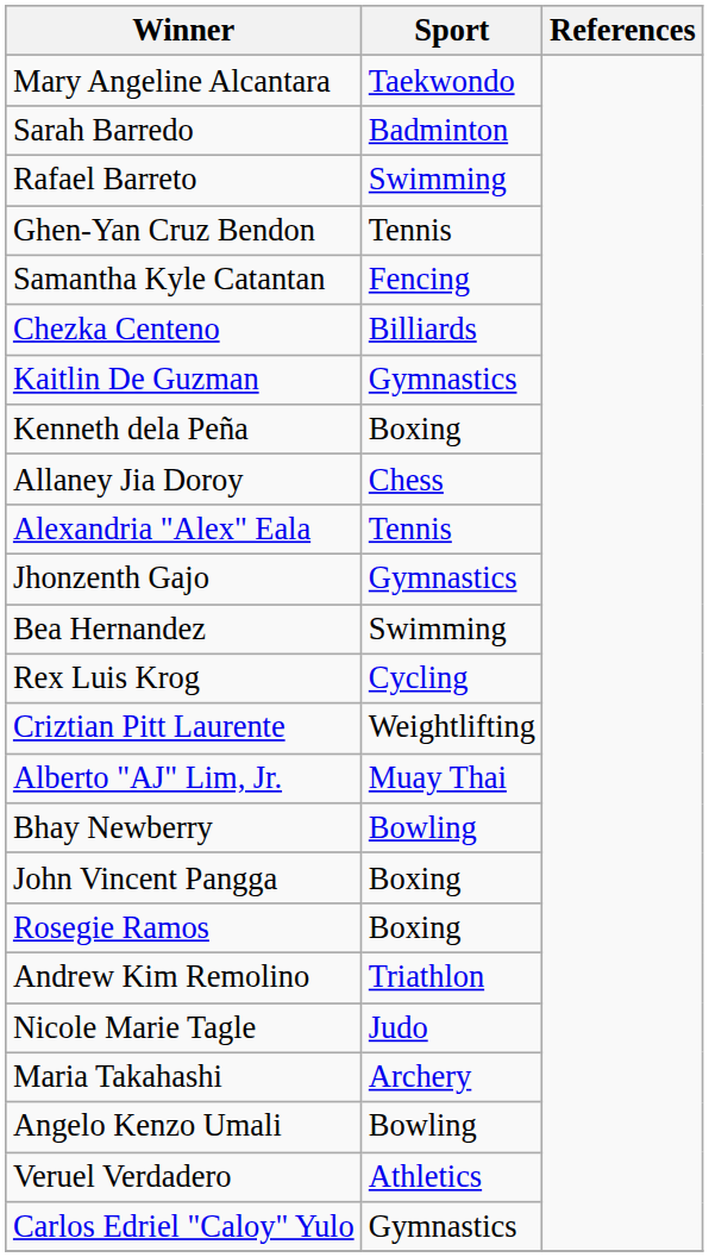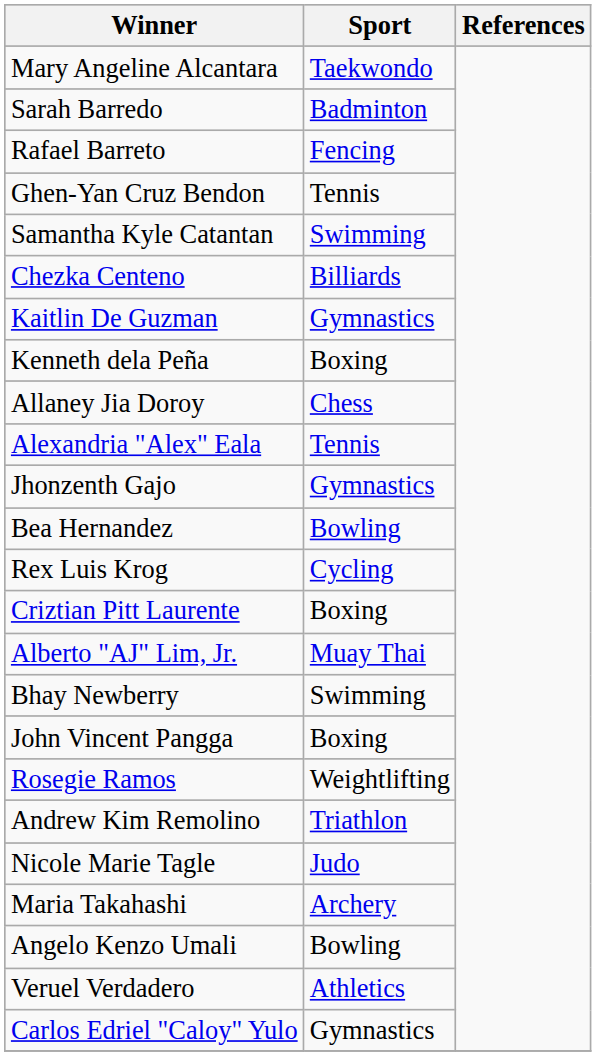Rafael Barreto | Sport: Swimming -> Fencing
Samantha Kyle Catantan | Sport: Fencing -> Swimming
Bea Hernandez | Sport: Swimming -> Bowling
Criztian Pitt Laurente | Sport: Weightlifting -> Boxing
Bhay Newberry | Sport: Bowling -> Swimming
Rosegie Ramos | Sport: Boxing -> Weightlifting
